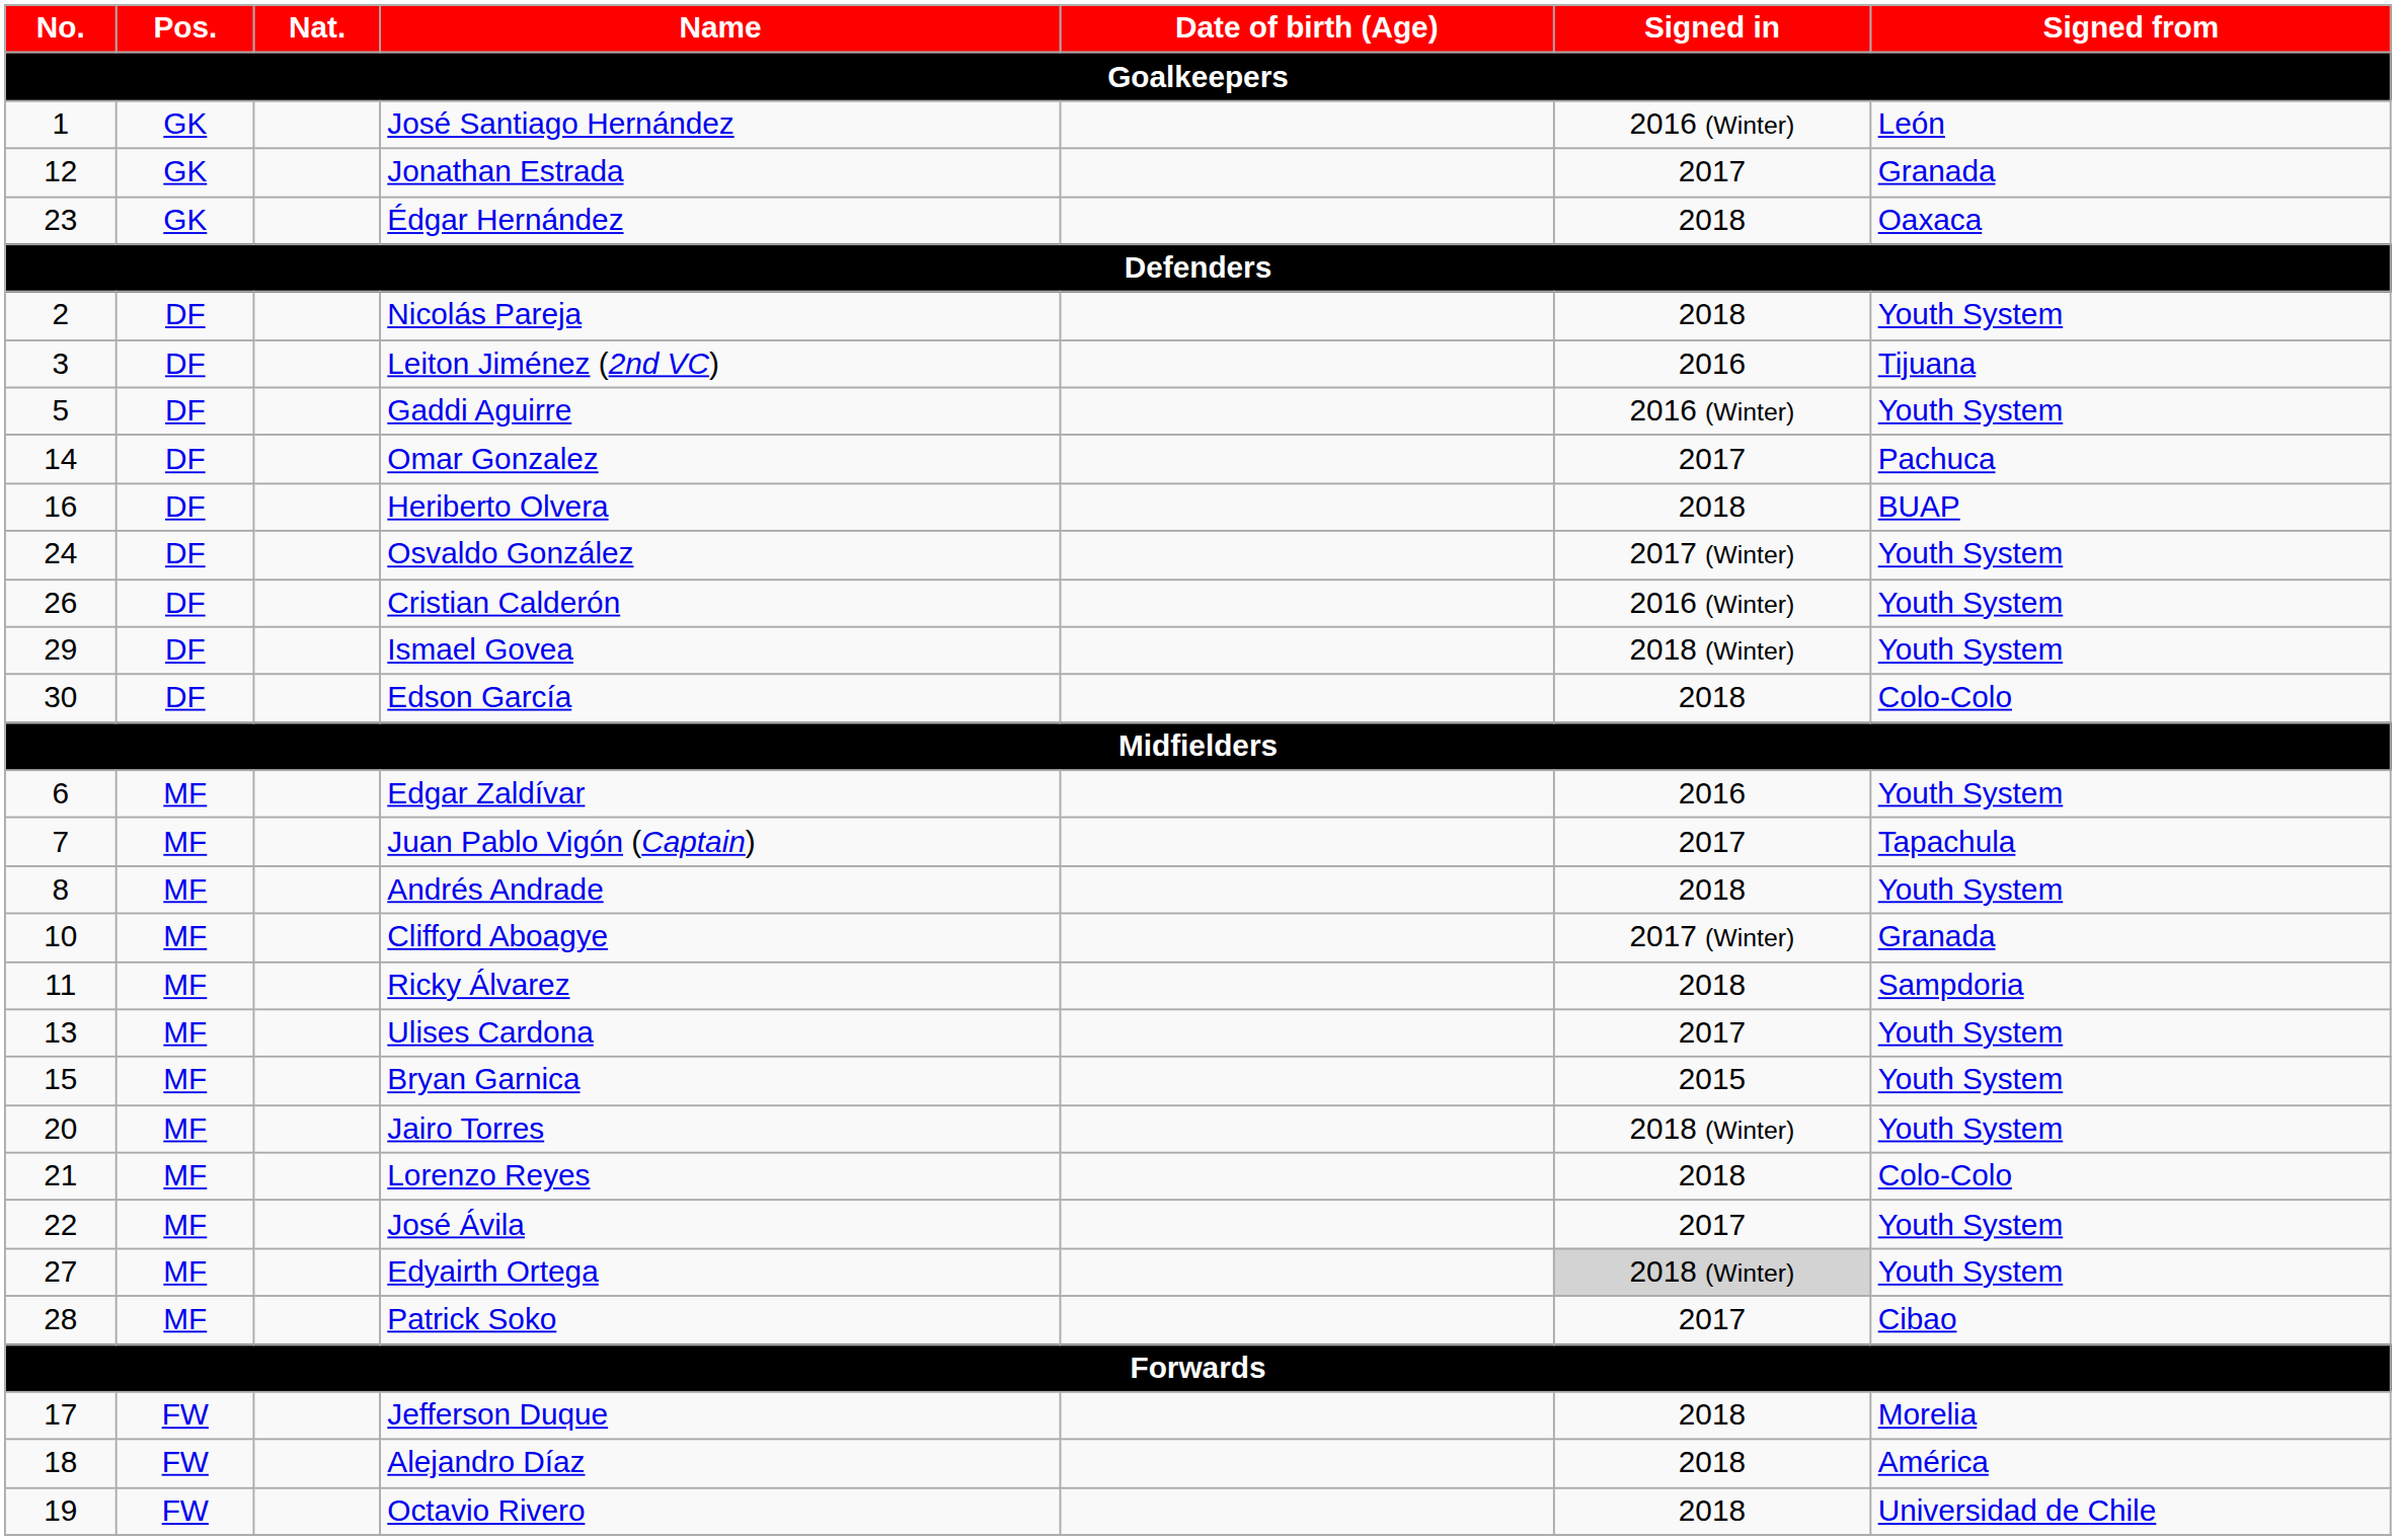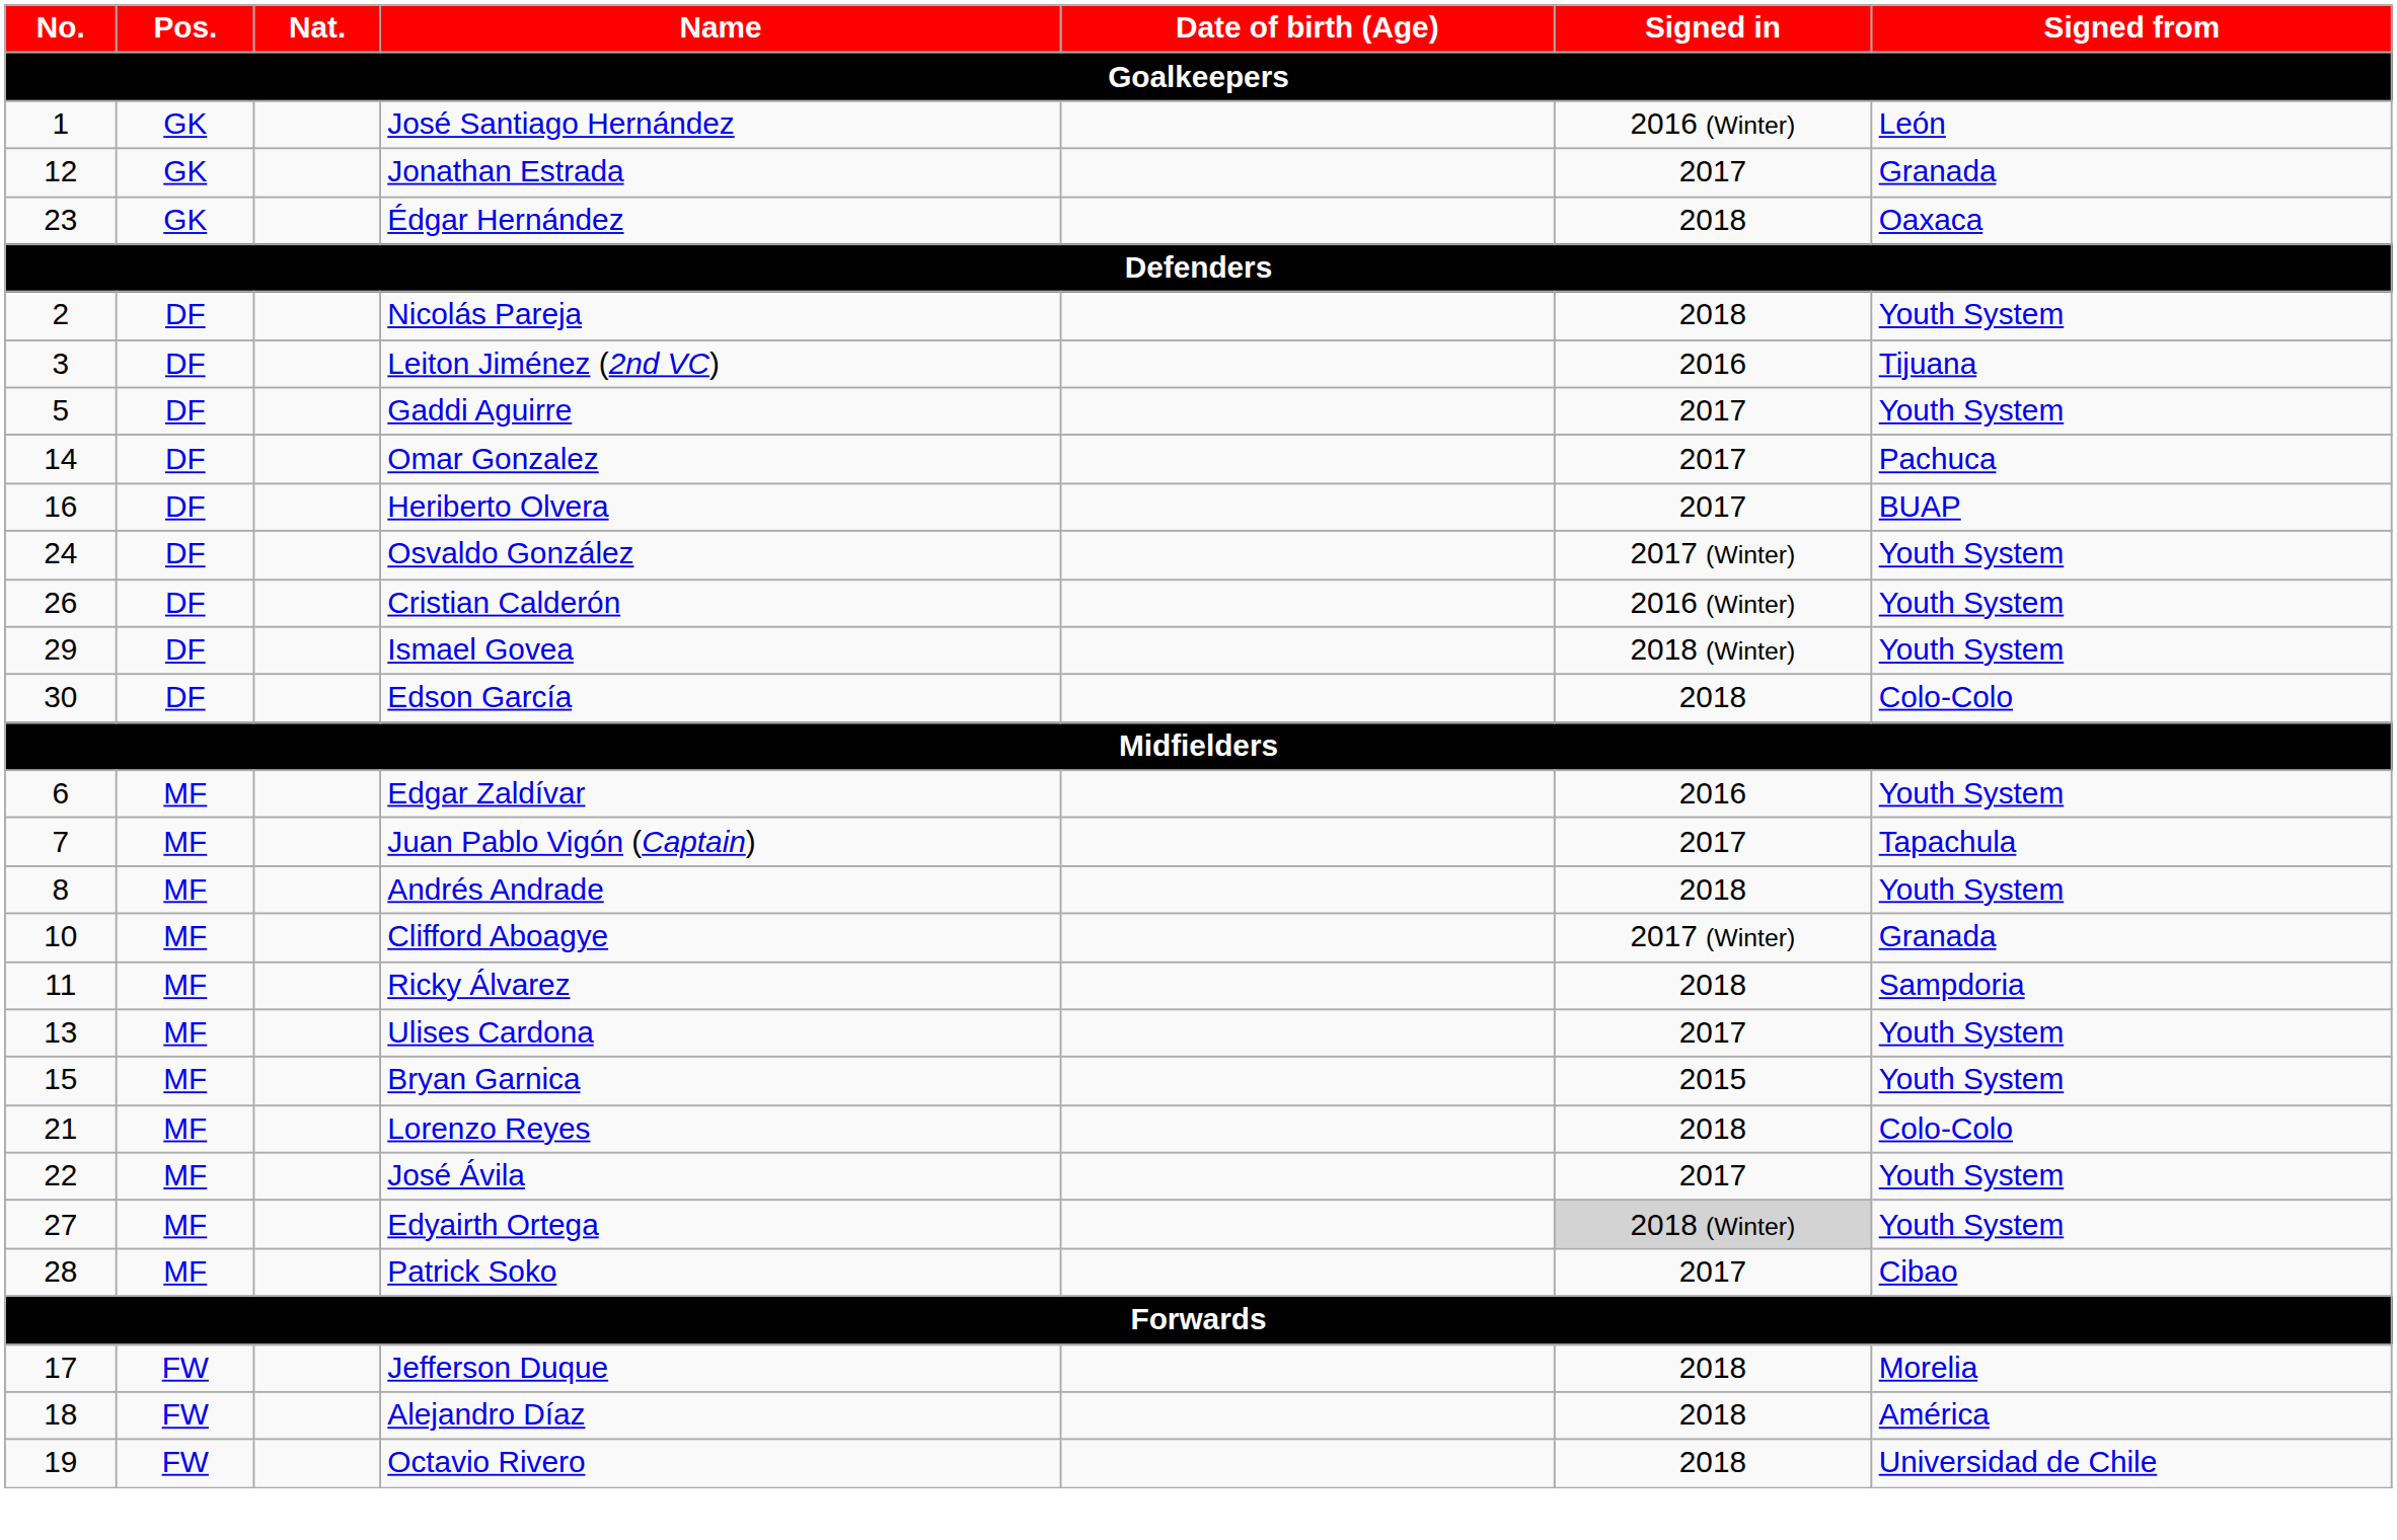Gaddi Aguirre | Signed in: 2016 (Winter) -> 2017
Heriberto Olvera | Signed in: 2018 -> 2017
- row: 20 | MF | Jairo Torres | 2018 (Winter) | Youth System
